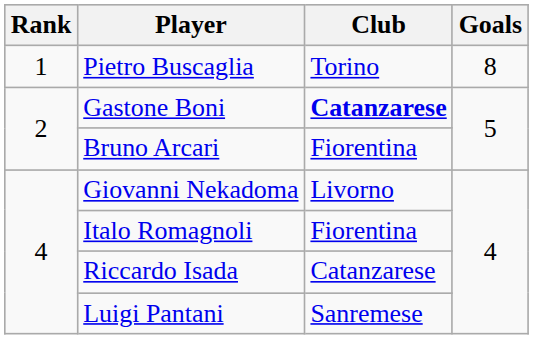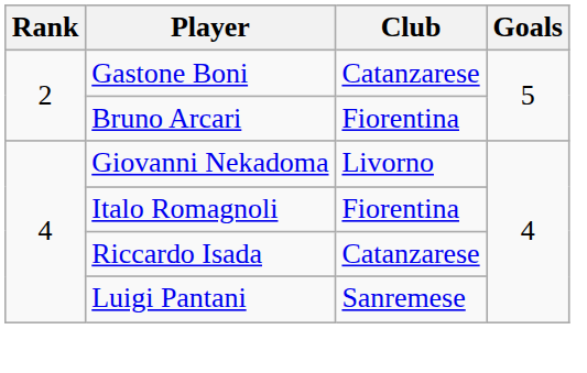- row: 1 | Pietro Buscaglia | Torino | 8
Gastone Boni | Club: bold -> normal
